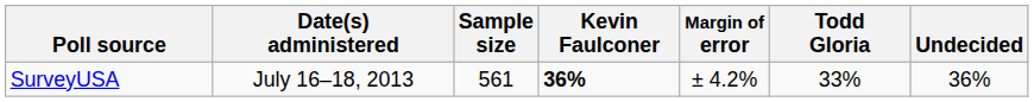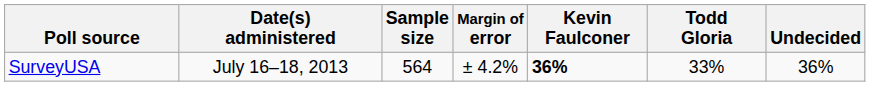columns swapped: Margin of error <-> Kevin Faulconer
SurveyUSA | Sample size: 561 -> 564
